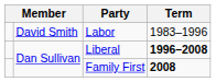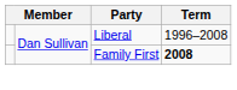- row: David Smith | Labor | 1983–1996
Liberal | Term: bold -> normal
